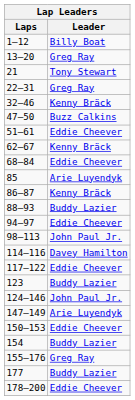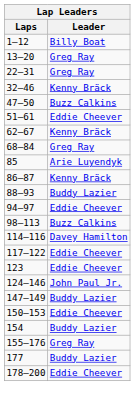- row: 21 | Tony Stewart
68–84 | Leader: Eddie Cheever -> Greg Ray
98–113 | Leader: John Paul Jr. -> Buzz Calkins
123 | Leader: Buddy Lazier -> Eddie Cheever
147–149 | Leader: Arie Luyendyk -> Buddy Lazier
